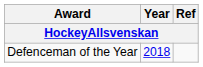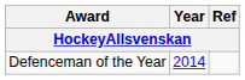Defenceman of the Year | Year: 2018 -> 2014
